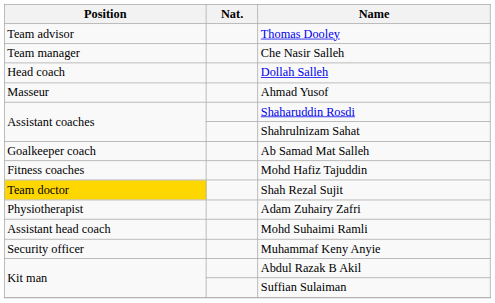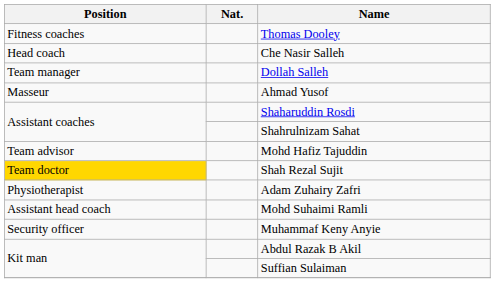Thomas Dooley | Position: Team advisor -> Fitness coaches
Che Nasir Salleh | Position: Team manager -> Head coach
Dollah Salleh | Position: Head coach -> Team manager
- row: Goalkeeper coach | Ab Samad Mat Salleh
Mohd Hafiz Tajuddin | Position: Fitness coaches -> Team advisor
